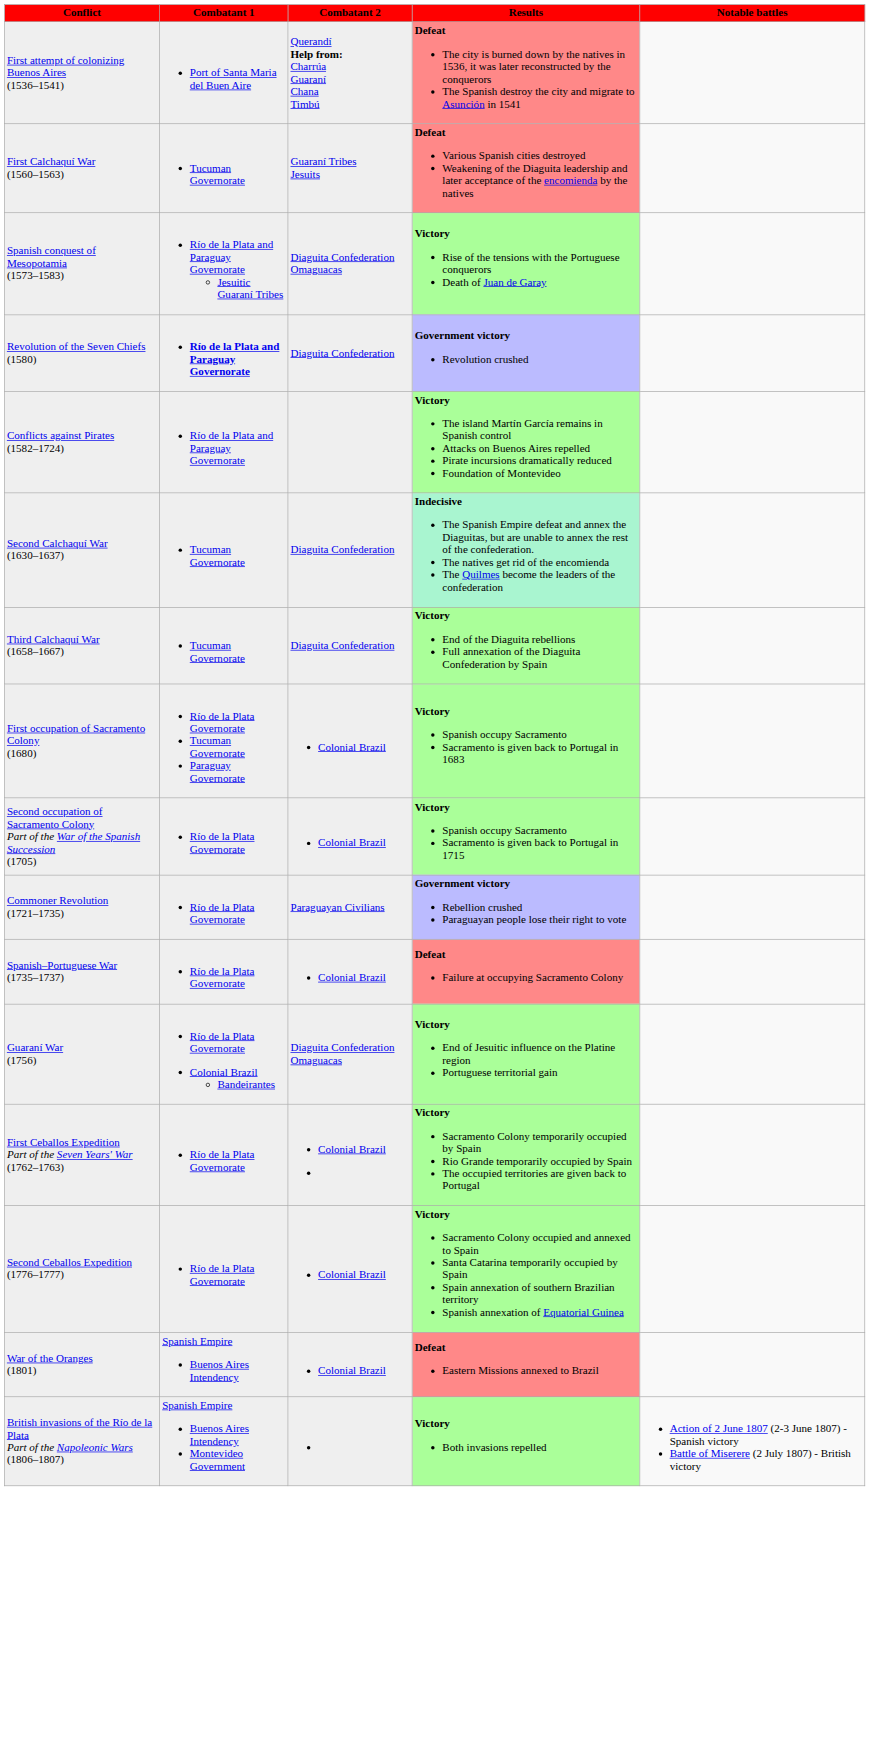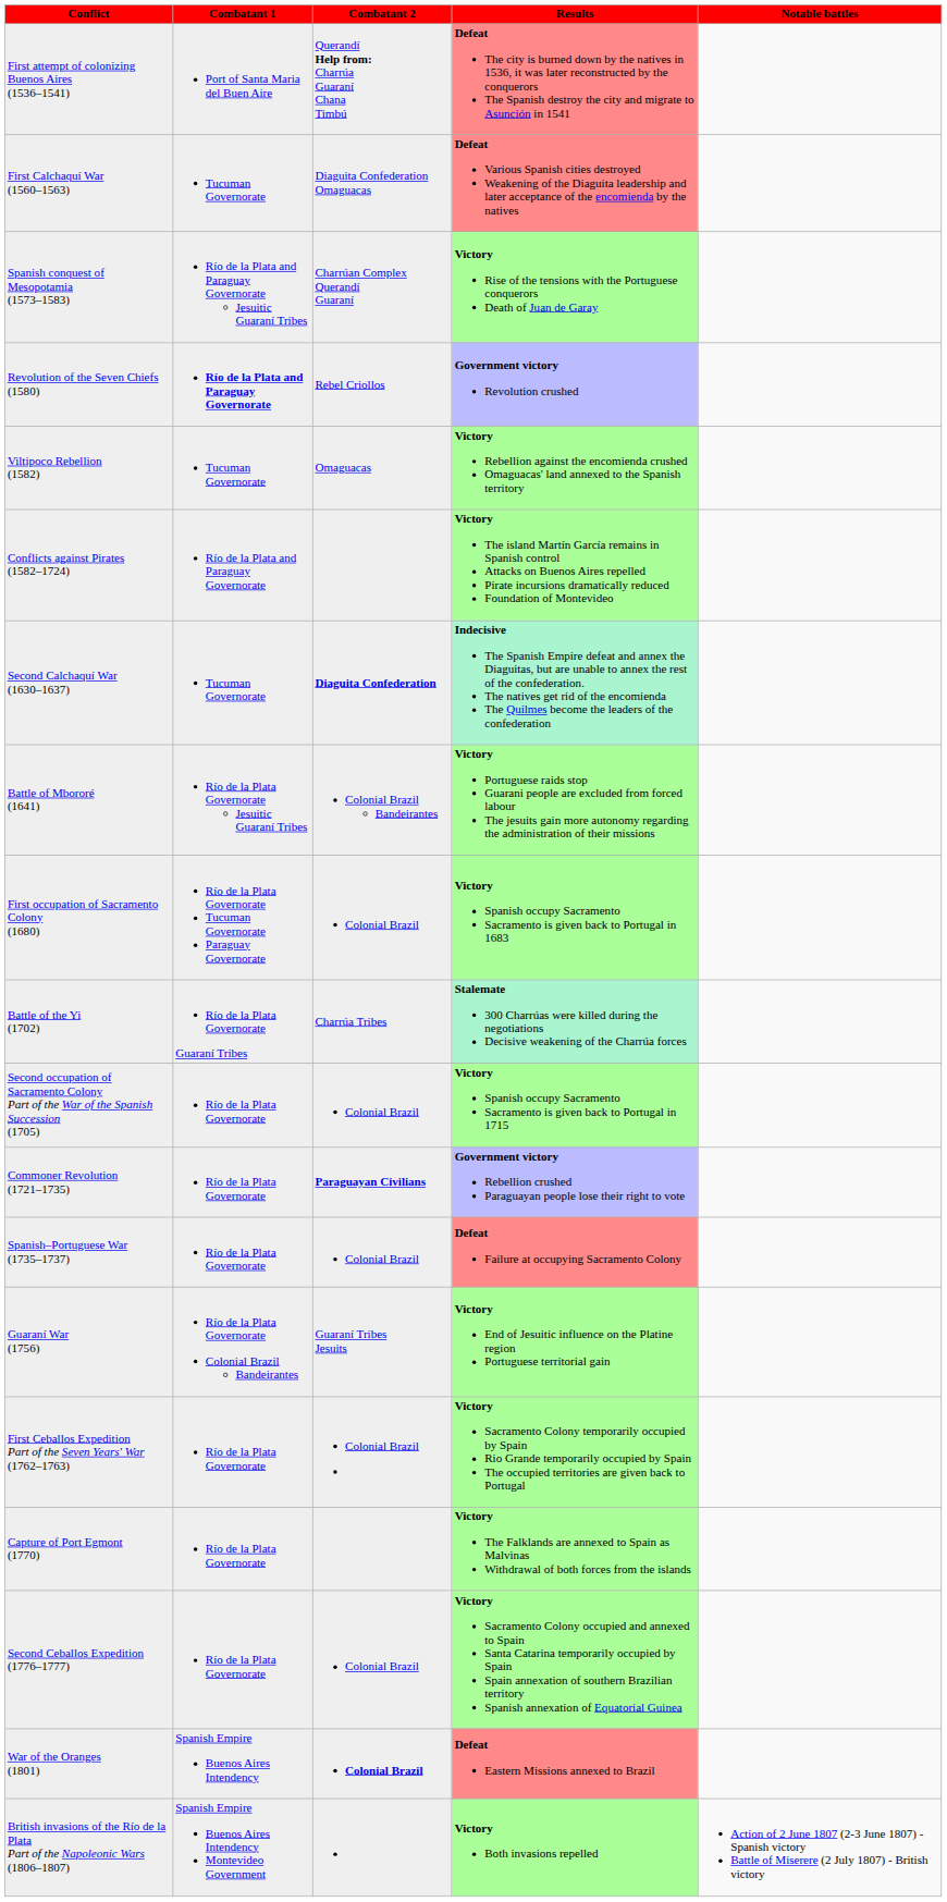First Calchaquí War (1560–1563) | Combatant 2: Guaraní Tribes Jesuits -> Diaguita Confederation Omaguacas
Spanish conquest of Mesopotamia (1573–1583) | Combatant 2: Diaguita Confederation Omaguacas -> Charrúan Complex Querandí Guaraní
Revolution of the Seven Chiefs (1580) | Combatant 2: Diaguita Confederation -> Rebel Criollos
+ row: Viltipoco Rebellion (1582) | Tucuman Governorate | Omaguacas | Victory Rebellion against the encomienda crushed Omaguacas' land annexed to the Spanish territory
Second Calchaquí War (1630–1637) | Combatant 2: normal -> bold
+ row: Battle of Mbororé (1641) | Río de la Plata Governorate Jesuitic Guaraní Tribes | Colonial Brazil Bandeirantes | Victory Portuguese raids stop Guarani people are excluded from forced labour The jesuits gain more autonomy regarding the administration of their missions
- row: Third Calchaquí War (1658–1667) | Tucuman Governorate | Diaguita Confederation | Victory End of the Diaguita rebellions Full annexation of the Diaguita Confederation by Spain
+ row: Battle of the Yi (1702) | Río de la Plata Governorate Guaraní Tribes | Charrúa Tribes | Stalemate 300 Charrúas were killed during the negotiations Decisive weakening of the Charrúa forces
Commoner Revolution (1721–1735) | Combatant 2: normal -> bold
Guaraní War (1756) | Combatant 2: Diaguita Confederation Omaguacas -> Guaraní Tribes Jesuits
+ row: Capture of Port Egmont (1770) | Río de la Plata Governorate | Victory The Falklands are annexed to Spain as Malvinas Withdrawal of both forces from the islands
War of the Oranges (1801) | Combatant 2: normal -> bold
